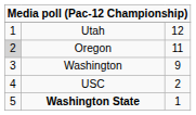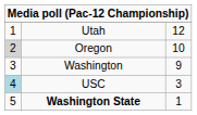Oregon | column 3: 11 -> 10
USC | column 1: no background -> lightblue background
USC | column 3: 2 -> 3
